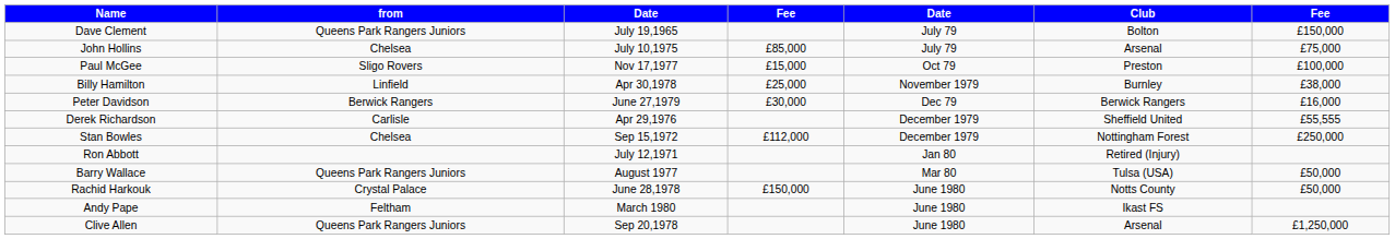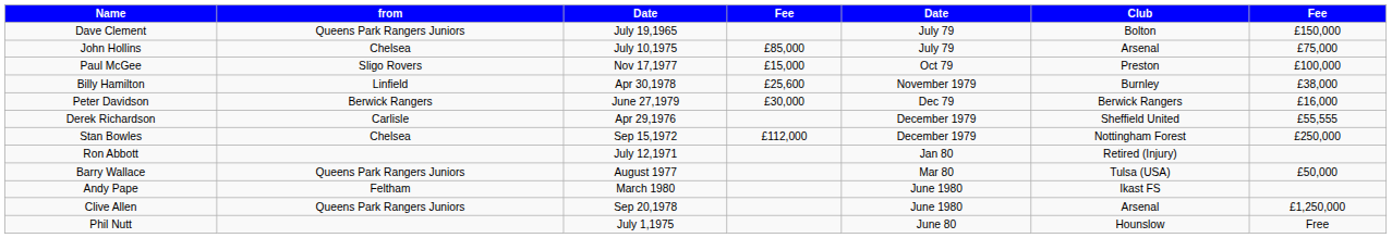Billy Hamilton | column 4: £25,000 -> £25,600
- row: Rachid Harkouk | Crystal Palace | June 28,1978 | £150,000 | June 1980 | Notts County | £50,000
+ row: Phil Nutt | July 1,1975 | June 80 | Hounslow | Free
